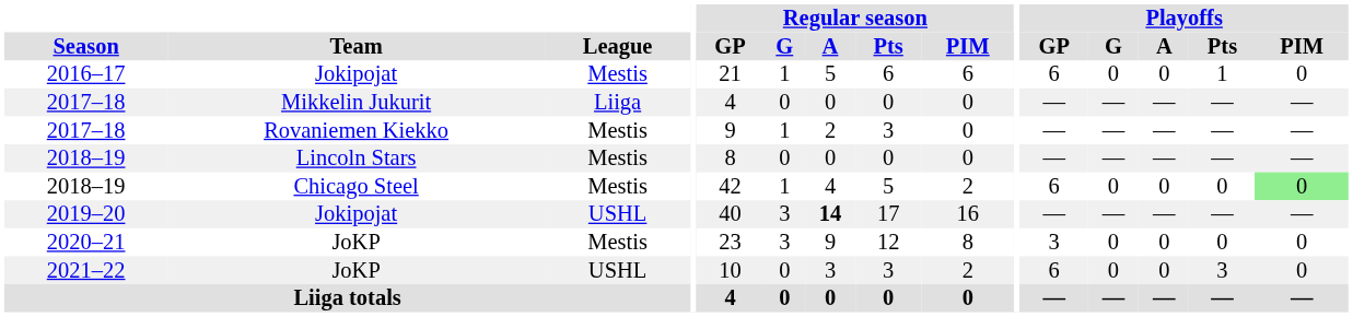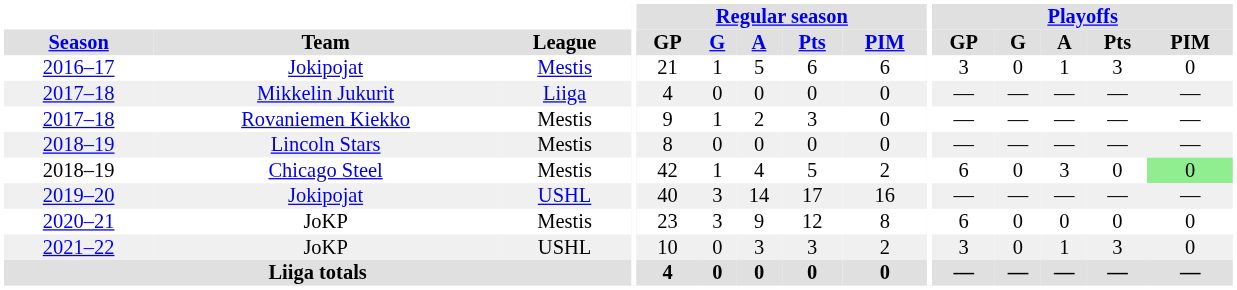2016–17 | Playoffs / GP: 6 -> 3
2016–17 | Playoffs / A: 0 -> 1
2016–17 | Playoffs / Pts: 1 -> 3
2018–19 / Chicago Steel | Playoffs / A: 0 -> 3
2019–20 | Regular season / A: bold -> normal
2020–21 | Playoffs / GP: 3 -> 6
2021–22 | Playoffs / GP: 6 -> 3
2021–22 | Playoffs / A: 0 -> 1
